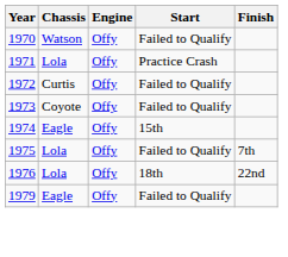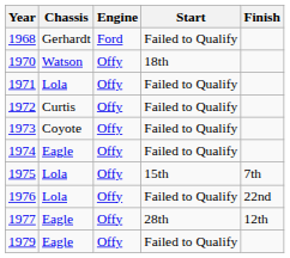+ row: 1968 | Gerhardt | Ford | Failed to Qualify
1970 | Start: Failed to Qualify -> 18th
1971 | Start: Practice Crash -> Failed to Qualify
1974 | Start: 15th -> Failed to Qualify
1975 | Start: Failed to Qualify -> 15th
1976 | Start: 18th -> Failed to Qualify
+ row: 1977 | Eagle | Offy | 28th | 12th
